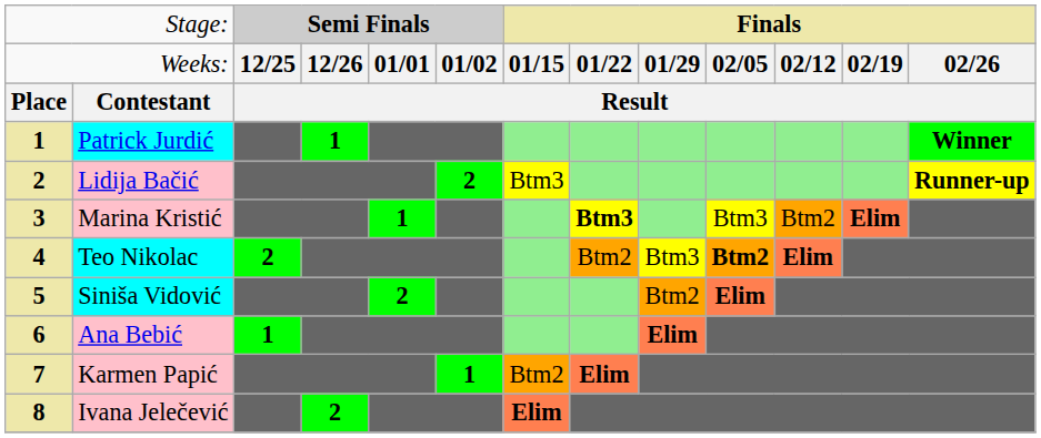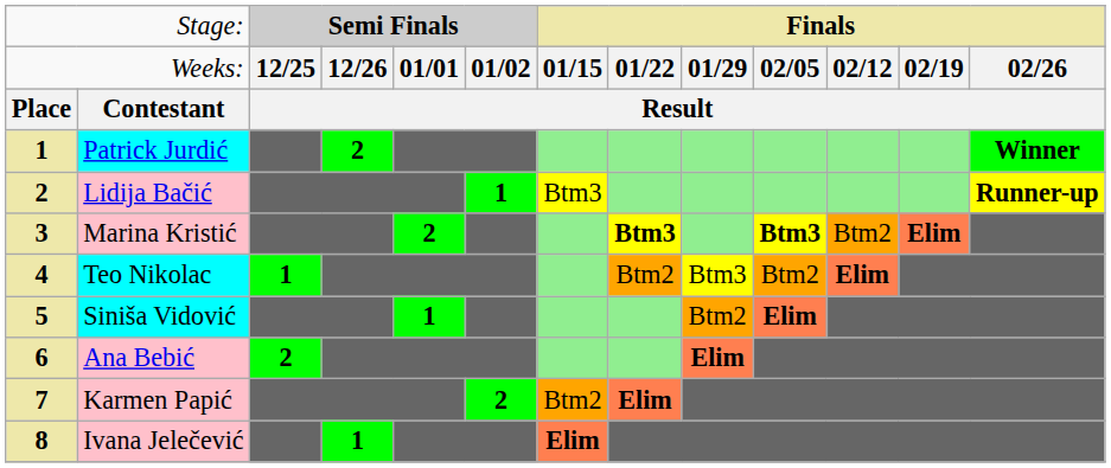Patrick Jurdić | column 4: 1 -> 2
Lidija Bačić | column 6: 2 -> 1
Marina Kristić | column 5: 1 -> 2
Marina Kristić | column 10: normal -> bold
Teo Nikolac | column 3: 2 -> 1
Teo Nikolac | column 10: bold -> normal
Siniša Vidović | column 5: 2 -> 1
Ana Bebić | column 3: 1 -> 2
Karmen Papić | column 6: 1 -> 2
Ivana Jelečević | column 4: 2 -> 1
